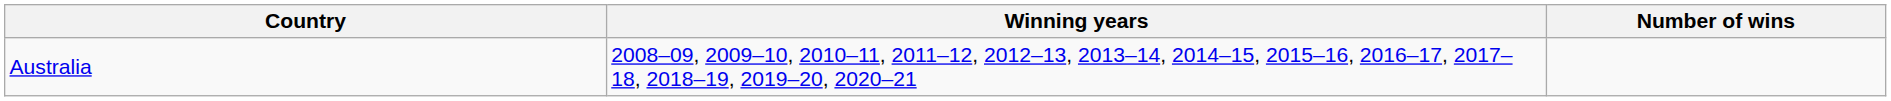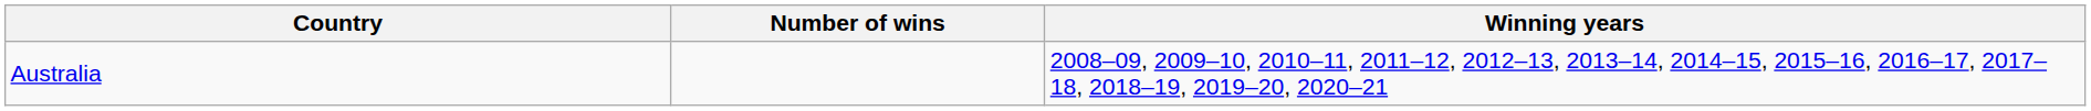columns swapped: Number of wins <-> Winning years
